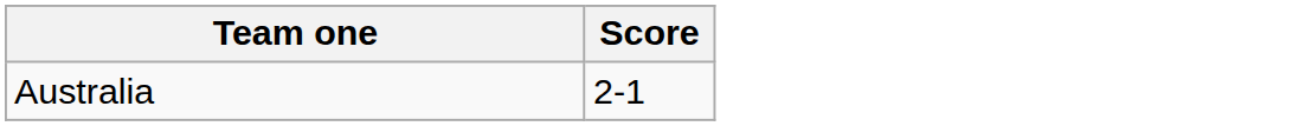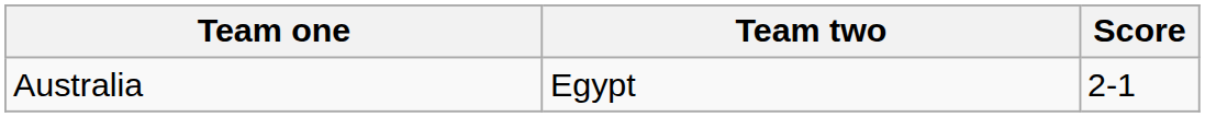+ column: Team two | Egypt
